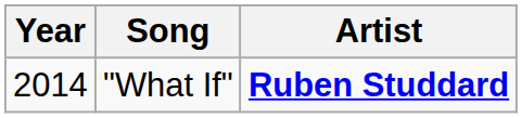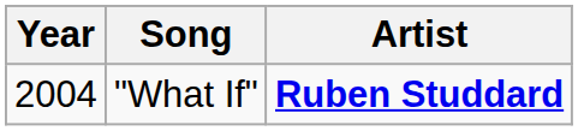"What If" | Year: 2014 -> 2004
